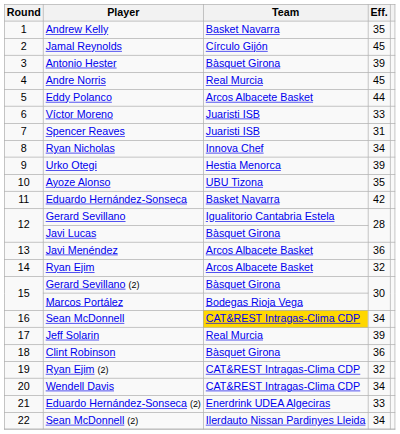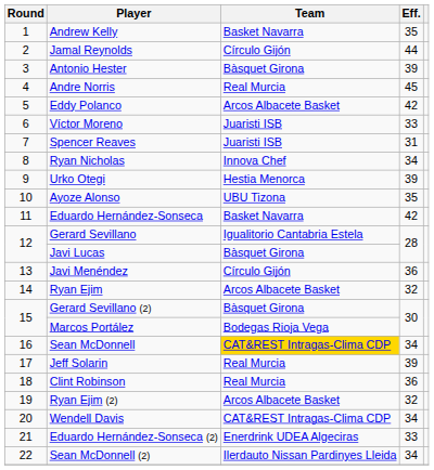Jamal Reynolds | Eff.: 45 -> 44
Eddy Polanco | Eff.: 44 -> 42
Javi Menéndez | Team: Arcos Albacete Basket -> Círculo Gijón
Clint Robinson | Team: Bàsquet Girona -> Real Murcia
Ryan Ejim (2) | Team: CAT&REST Intragas-Clima CDP -> Arcos Albacete Basket
